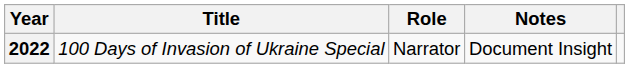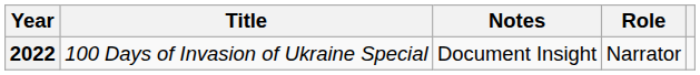columns swapped: Role <-> Notes
